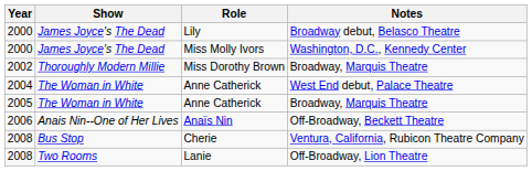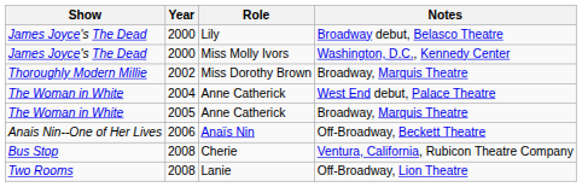columns swapped: Year <-> Show
